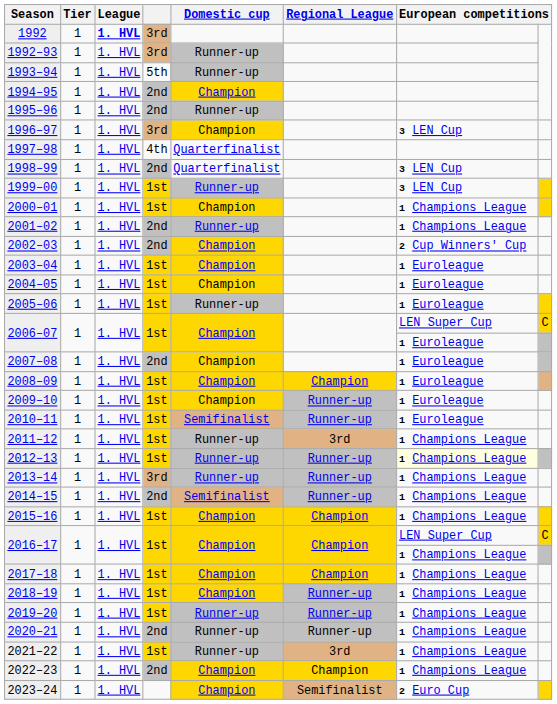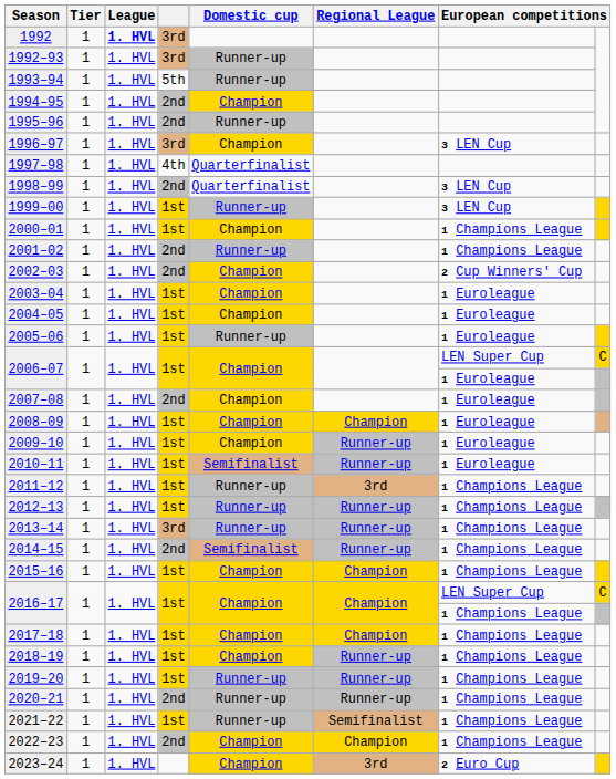2012–13 | column 7: lightyellow background -> no background
2021–22 | Regional League: 3rd -> Semifinalist
2023–24 | Regional League: Semifinalist -> 3rd
